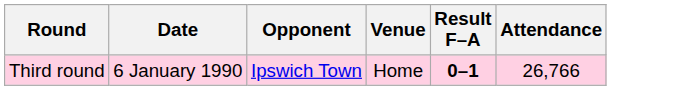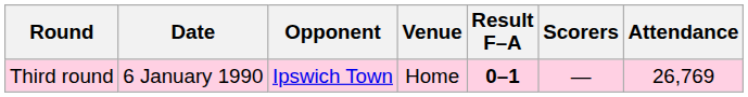+ column: Scorers | —
Third round | Attendance: 26,766 -> 26,769
